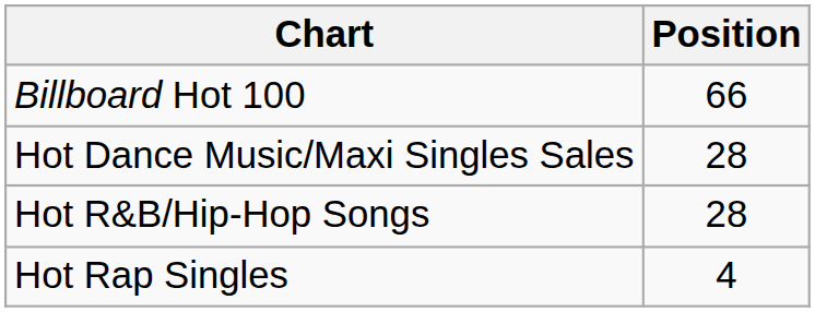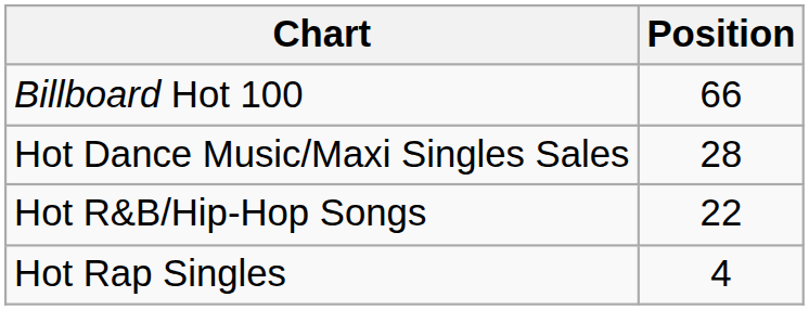Hot R&B/Hip-Hop Songs | Position: 28 -> 22
